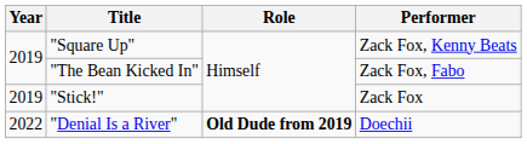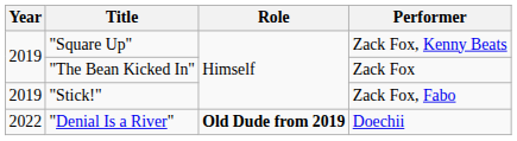"The Bean Kicked In" | Performer: Zack Fox, Fabo -> Zack Fox
"Stick!" | Performer: Zack Fox -> Zack Fox, Fabo
